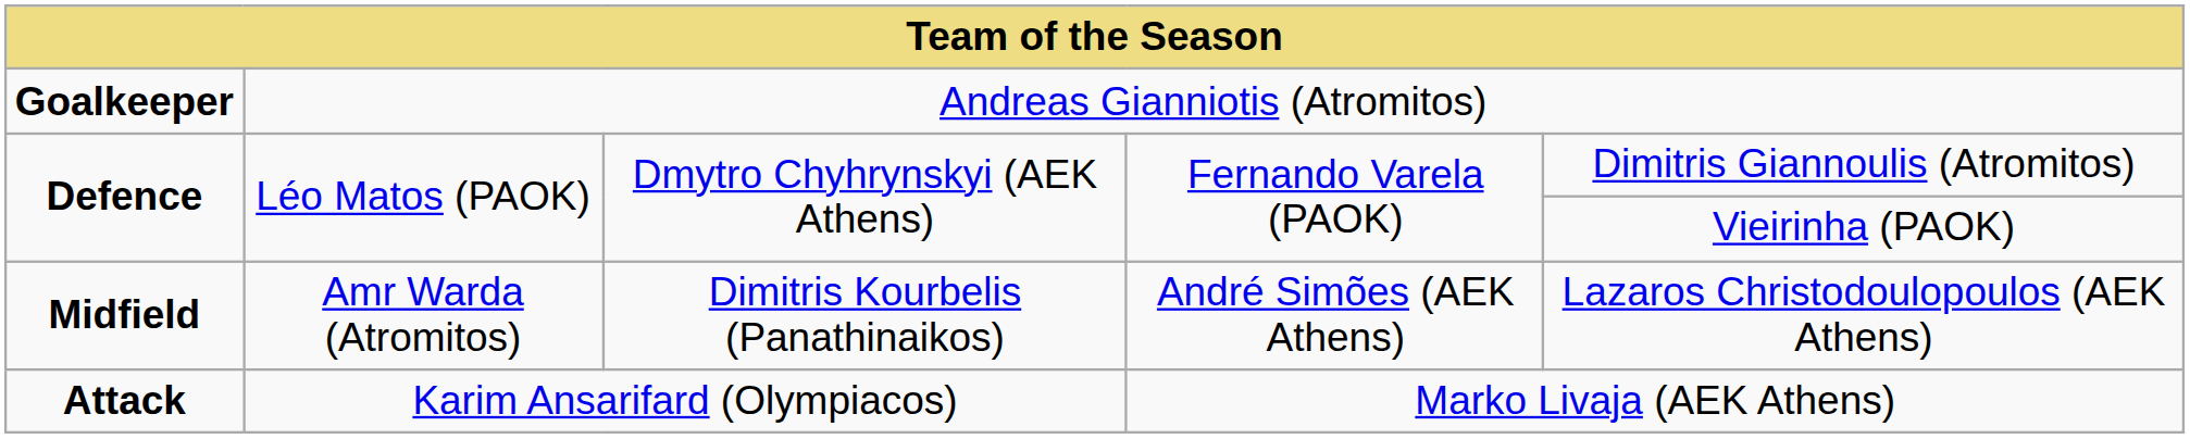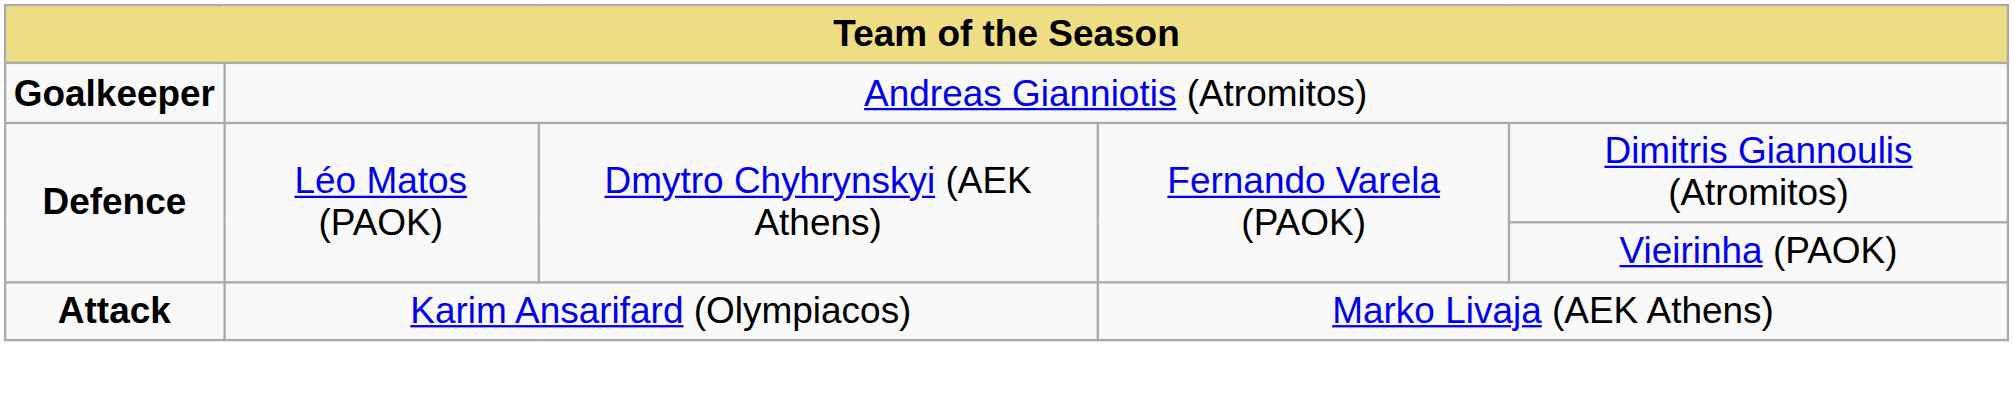- row: Midfield | Amr Warda (Atromitos) | Dimitris Kourbelis (Panathinaikos) | André Simões (AEK Athens) | Lazaros Christodoulopoulos (AEK Athens)
